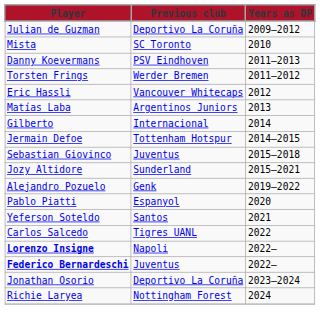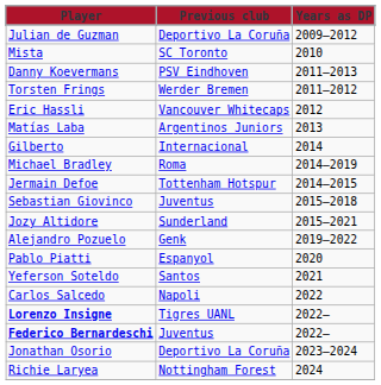+ row: Michael Bradley | Roma | 2014–2019
Carlos Salcedo | Previous club: Tigres UANL -> Napoli
Lorenzo Insigne | Previous club: Napoli -> Tigres UANL
